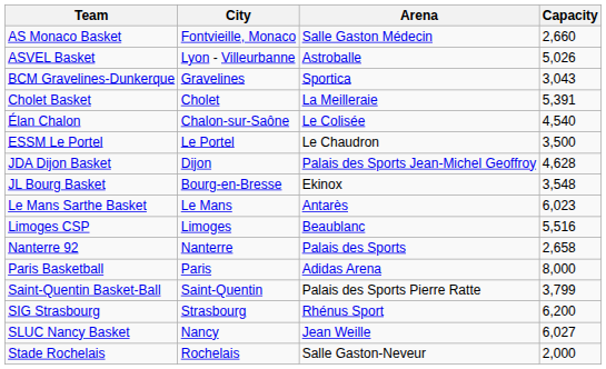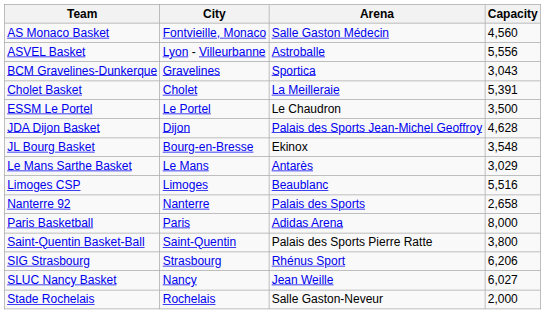AS Monaco Basket | Capacity: 2,660 -> 4,560
ASVEL Basket | Capacity: 5,026 -> 5,556
- row: Élan Chalon | Chalon-sur-Saône | Le Colisée | 4,540
Le Mans Sarthe Basket | Capacity: 6,023 -> 3,029
Saint-Quentin Basket-Ball | Capacity: 3,799 -> 3,800
SIG Strasbourg | Capacity: 6,200 -> 6,206
